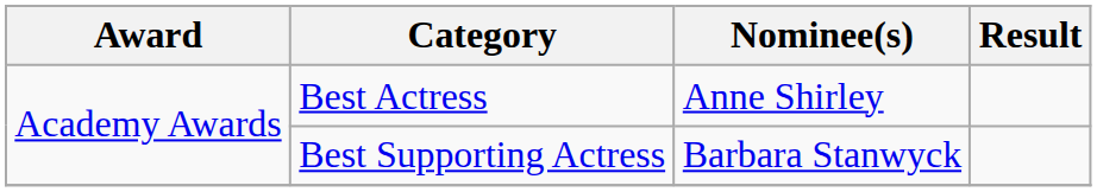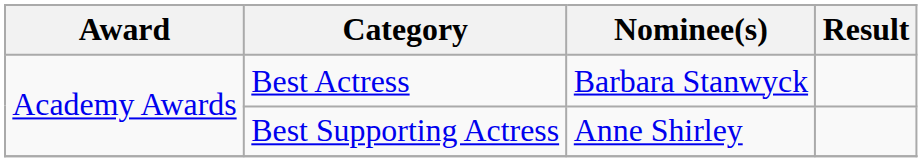Best Actress | Nominee(s): Anne Shirley -> Barbara Stanwyck
Best Supporting Actress | Nominee(s): Barbara Stanwyck -> Anne Shirley
